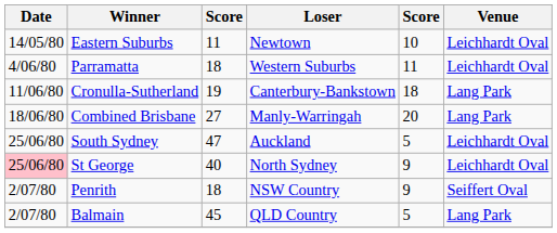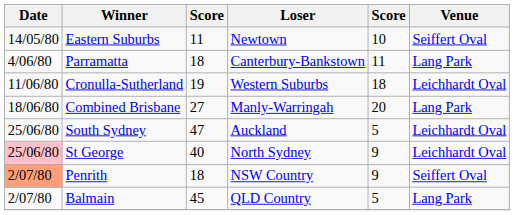Eastern Suburbs | Venue: Leichhardt Oval -> Seiffert Oval
Parramatta | Loser: Western Suburbs -> Canterbury-Bankstown
Parramatta | Venue: Leichhardt Oval -> Lang Park
Cronulla-Sutherland | Loser: Canterbury-Bankstown -> Western Suburbs
Cronulla-Sutherland | Venue: Lang Park -> Leichhardt Oval
Penrith | Date: no background -> lightsalmon background
